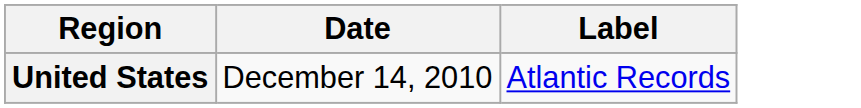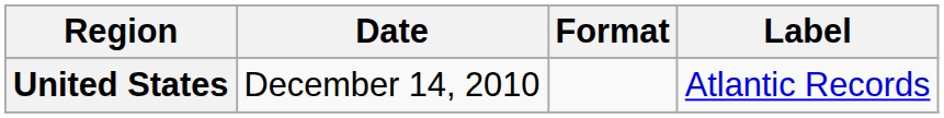+ column: Format
